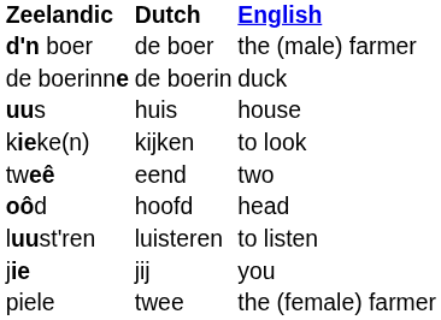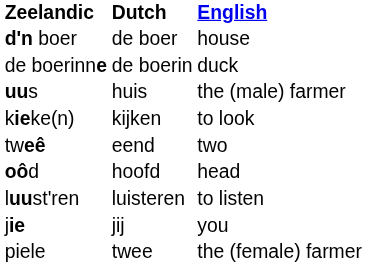d'n boer | English: the (male) farmer -> house
uus | English: house -> the (male) farmer
